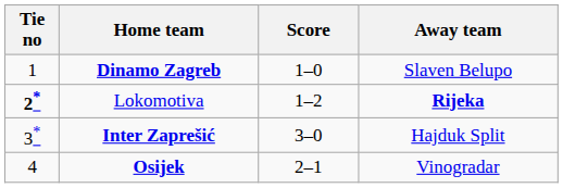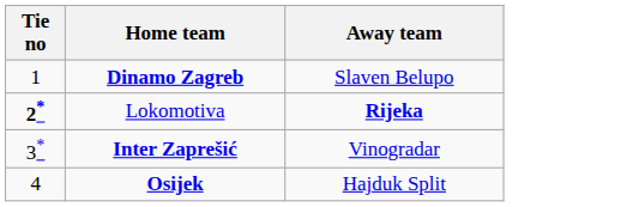- column: Score | 1–0 | 1–2 | 3–0 | 2–1
Inter Zaprešić | Away team: Hajduk Split -> Vinogradar
Osijek | Away team: Vinogradar -> Hajduk Split
